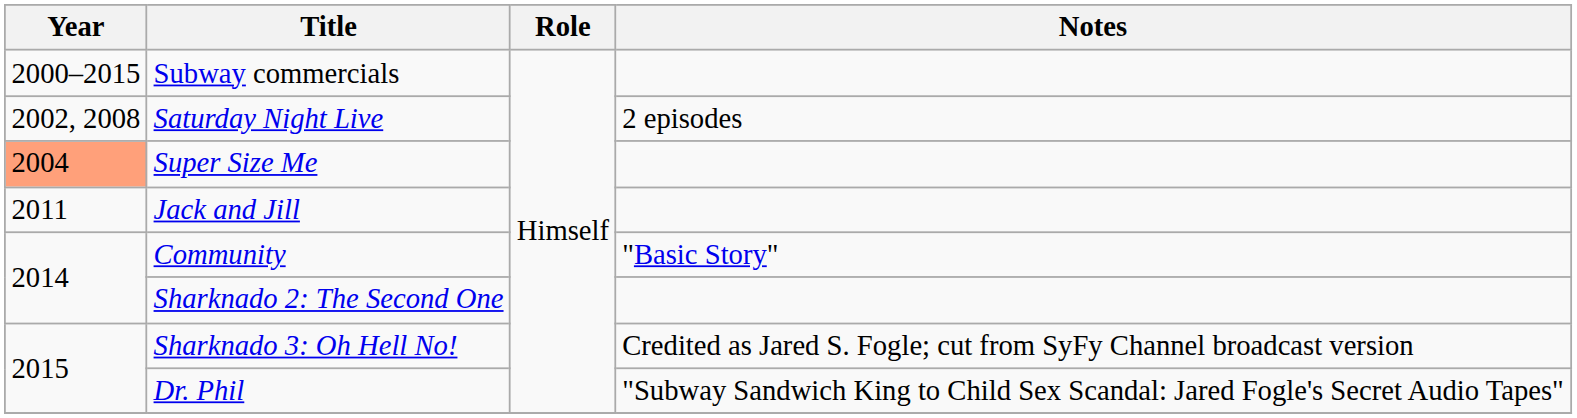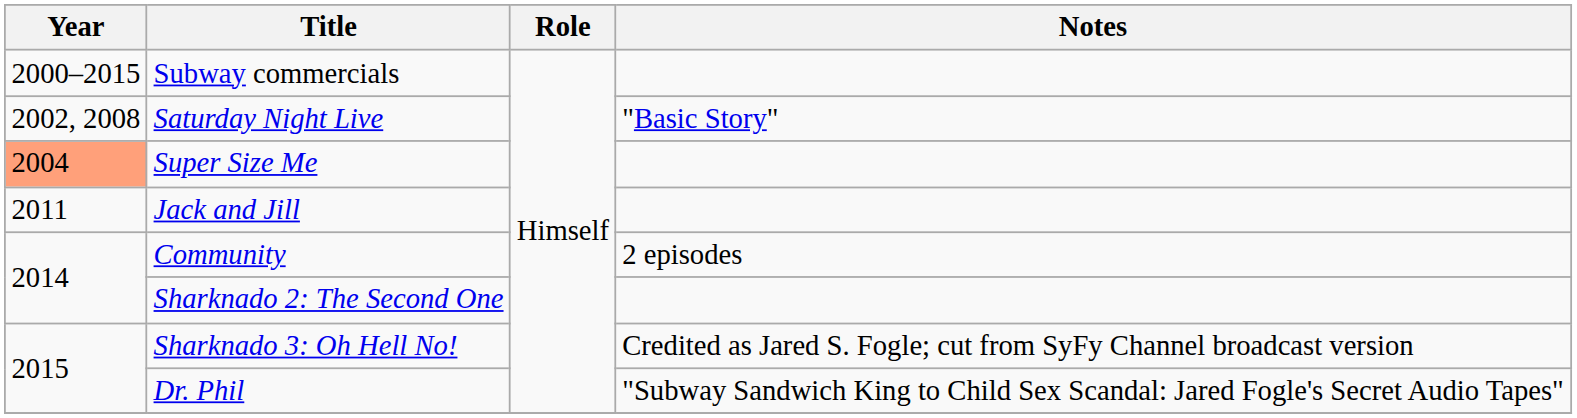Saturday Night Live | Notes: 2 episodes -> "Basic Story"
Community | Notes: "Basic Story" -> 2 episodes
